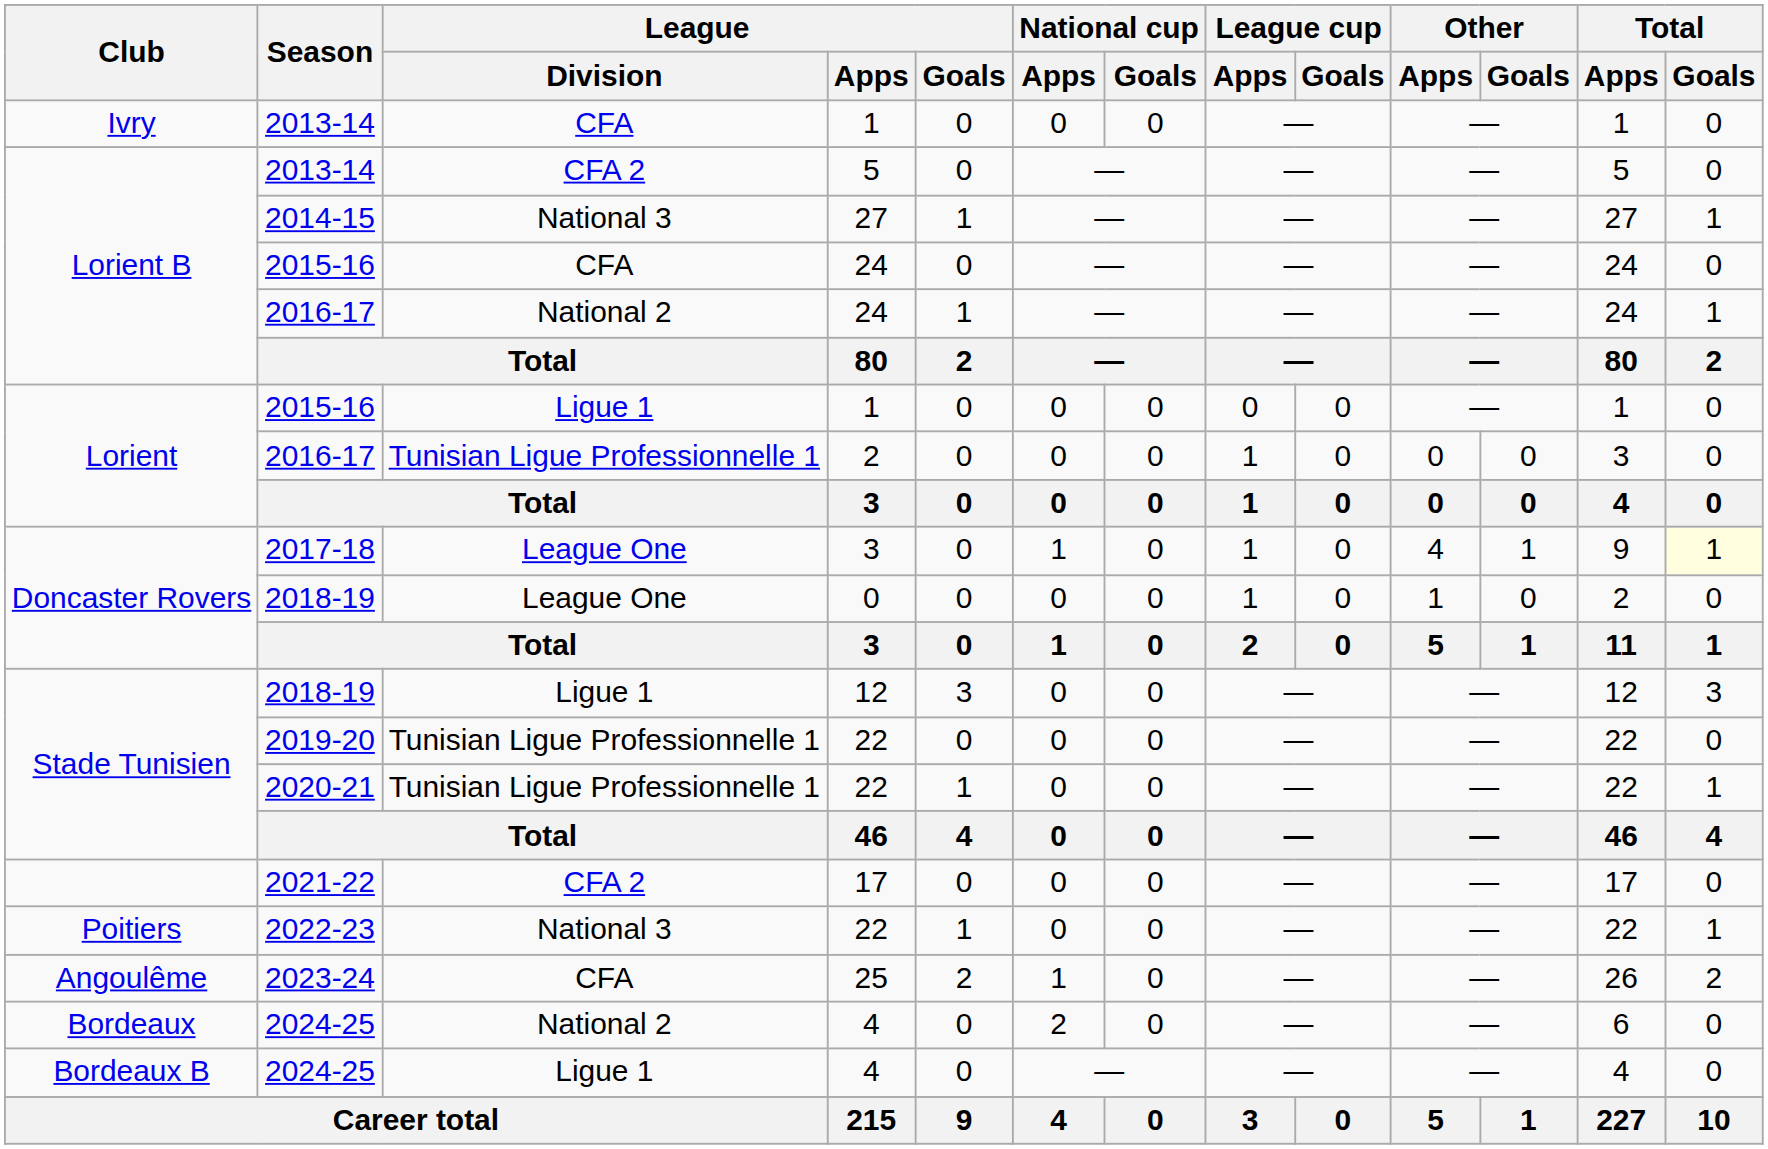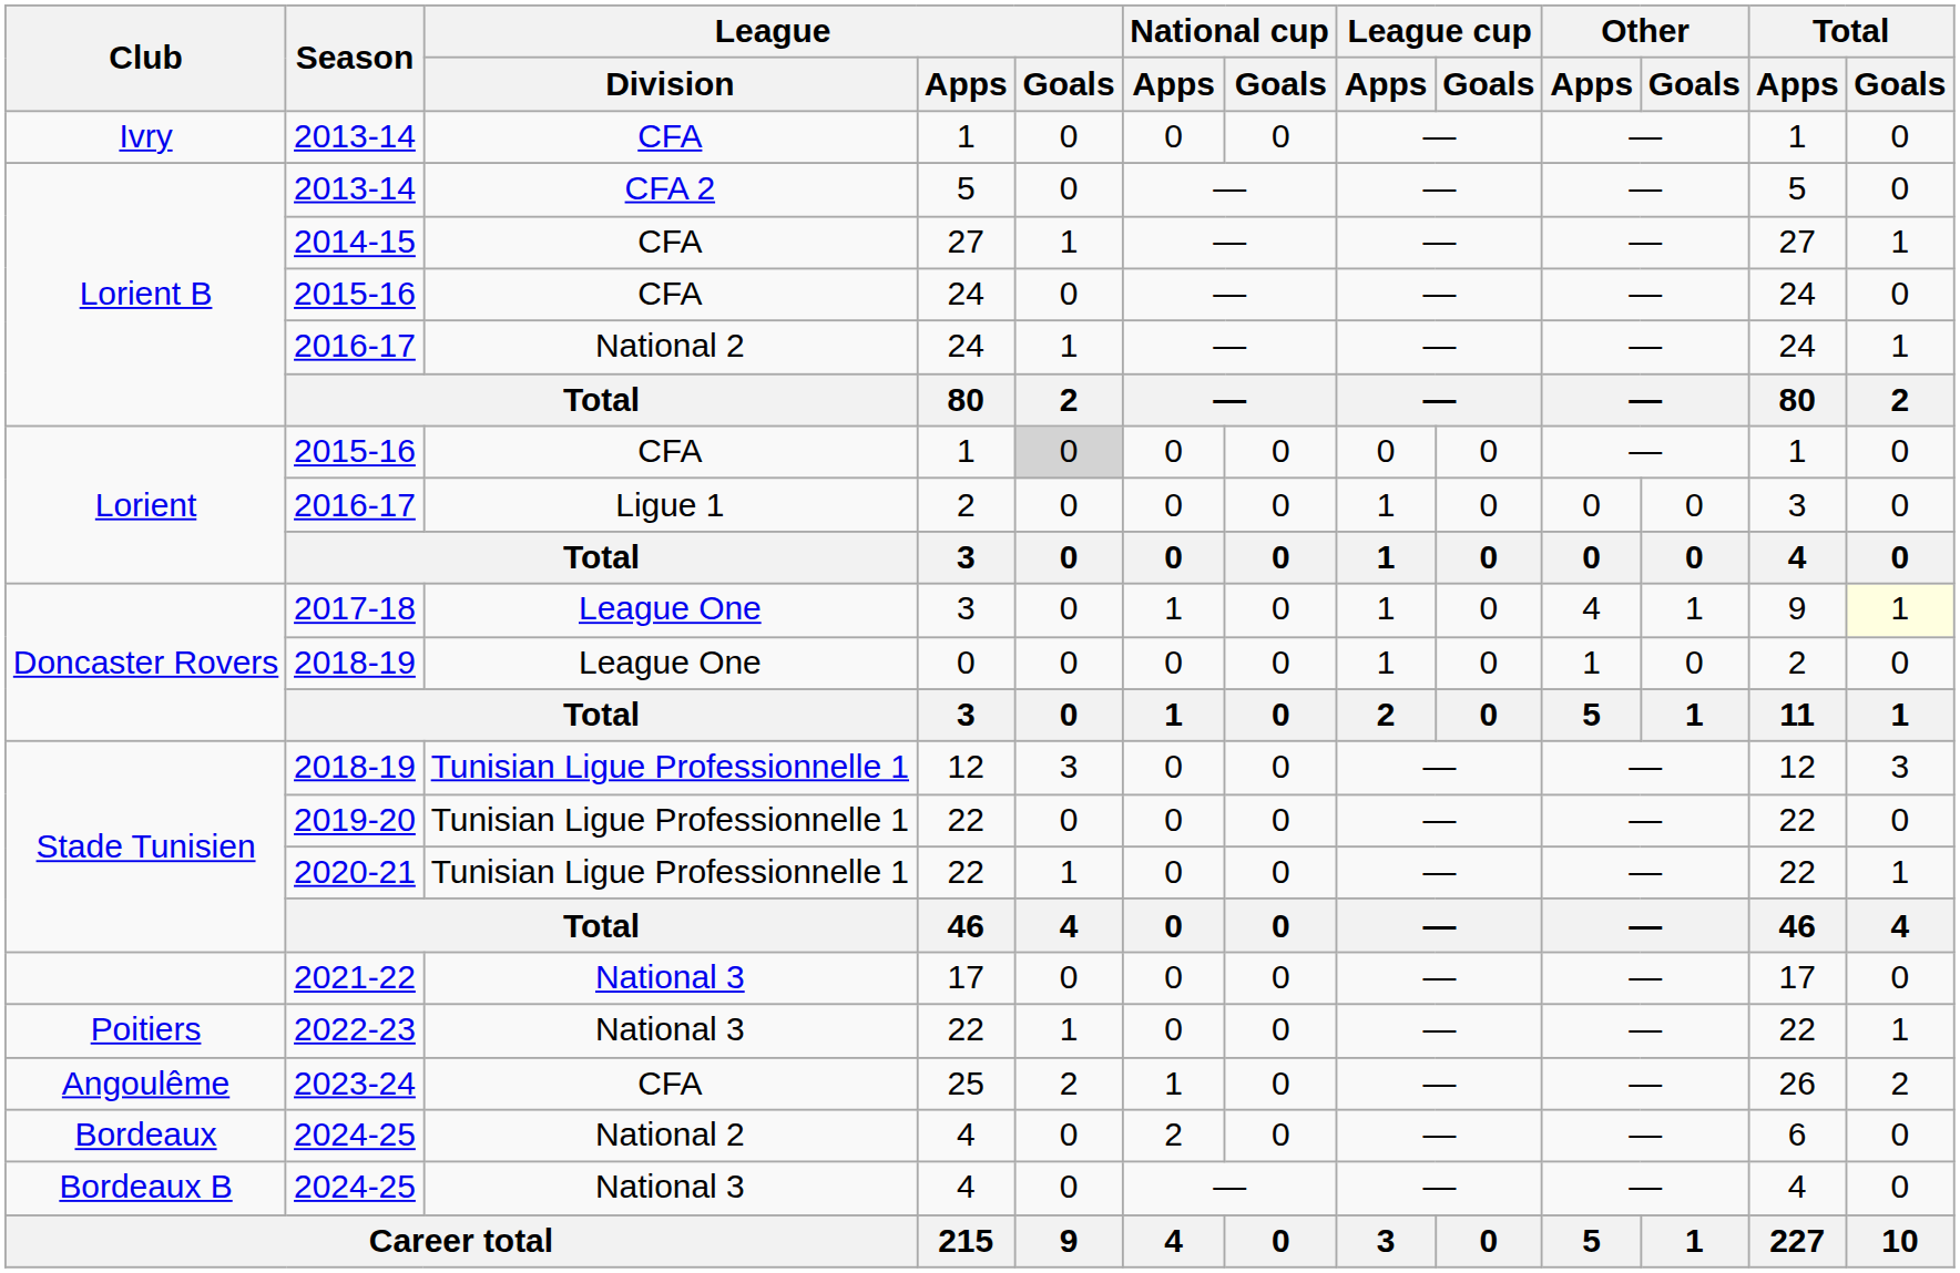2014-15 | League / Division: National 3 -> CFA
Lorient / 2015-16 | League / Division: Ligue 1 -> CFA
Lorient / 2015-16 | League / Goals: no background -> lightgrey background
Lorient / 2016-17 | League / Division: Tunisian Ligue Professionnelle 1 -> Ligue 1
Stade Tunisien / 2018-19 | League / Division: Ligue 1 -> Tunisian Ligue Professionnelle 1
2021-22 | League / Division: CFA 2 -> National 3
Bordeaux B / 2024-25 | League / Division: Ligue 1 -> National 3
